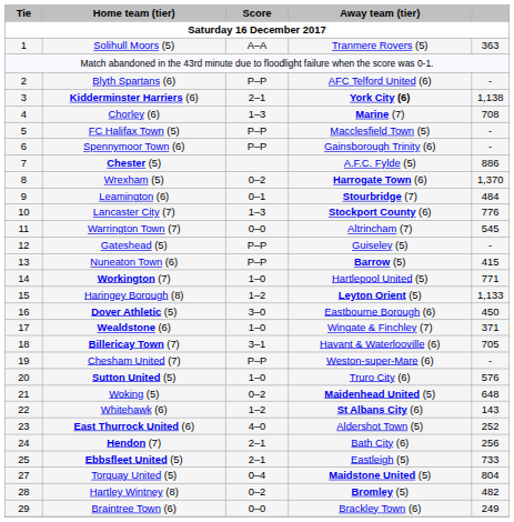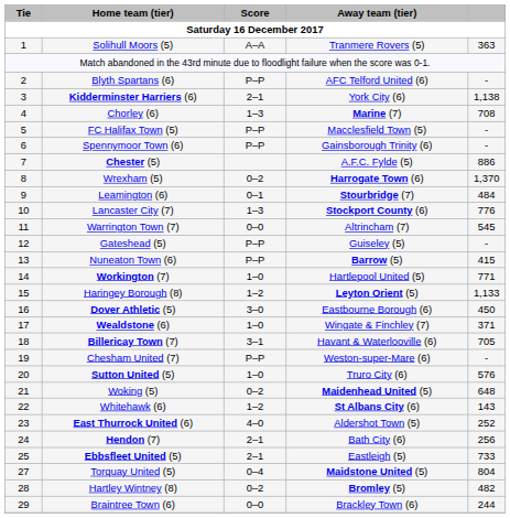Kidderminster Harriers (6) | Away team (tier): bold -> normal
Braintree Town (6) | column 5: 249 -> 244
